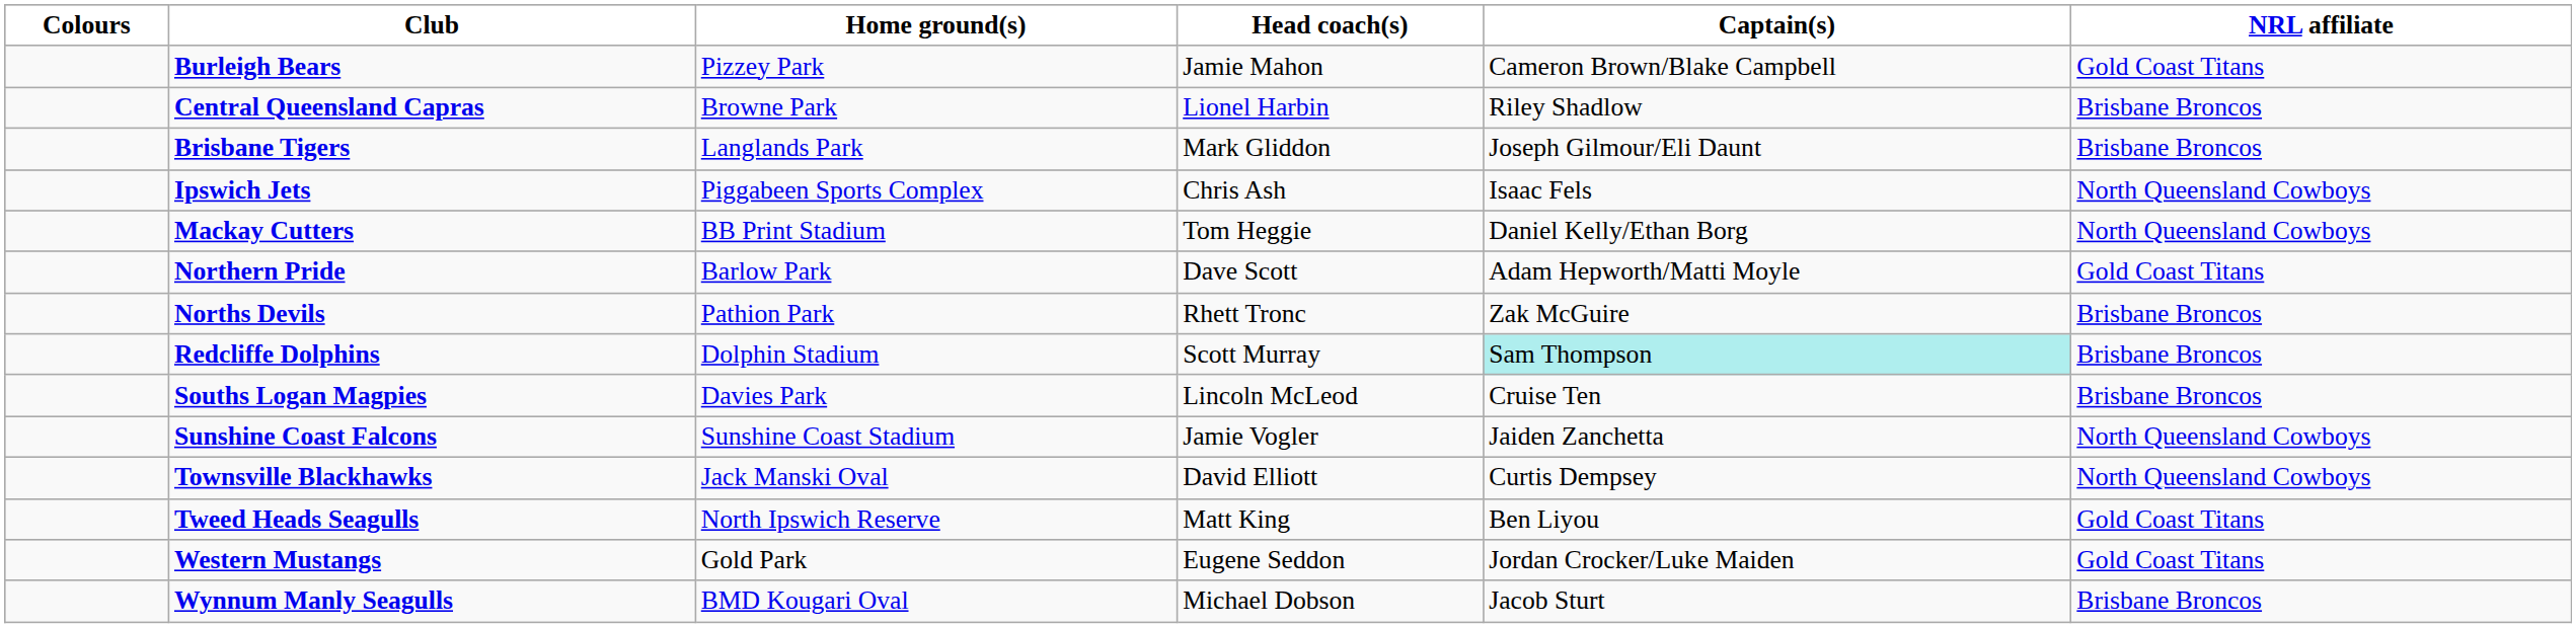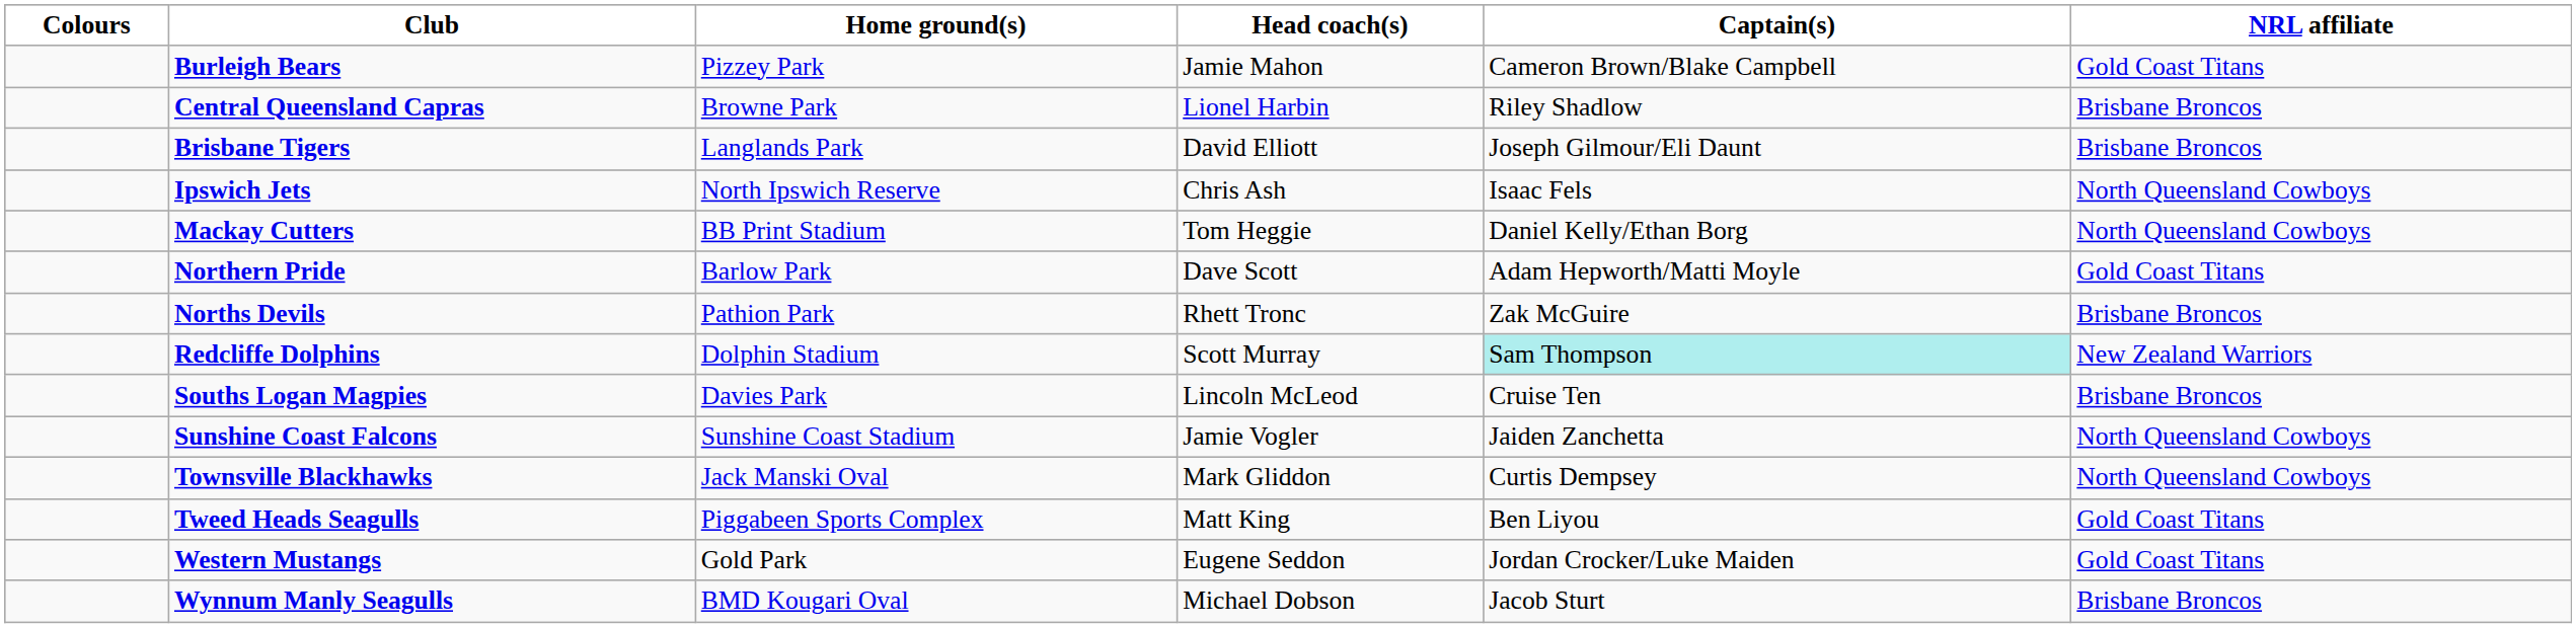Brisbane Tigers | Head coach(s): Mark Gliddon -> David Elliott
Ipswich Jets | Home ground(s): Piggabeen Sports Complex -> North Ipswich Reserve
Redcliffe Dolphins | NRL affiliate: Brisbane Broncos -> New Zealand Warriors
Townsville Blackhawks | Head coach(s): David Elliott -> Mark Gliddon
Tweed Heads Seagulls | Home ground(s): North Ipswich Reserve -> Piggabeen Sports Complex
